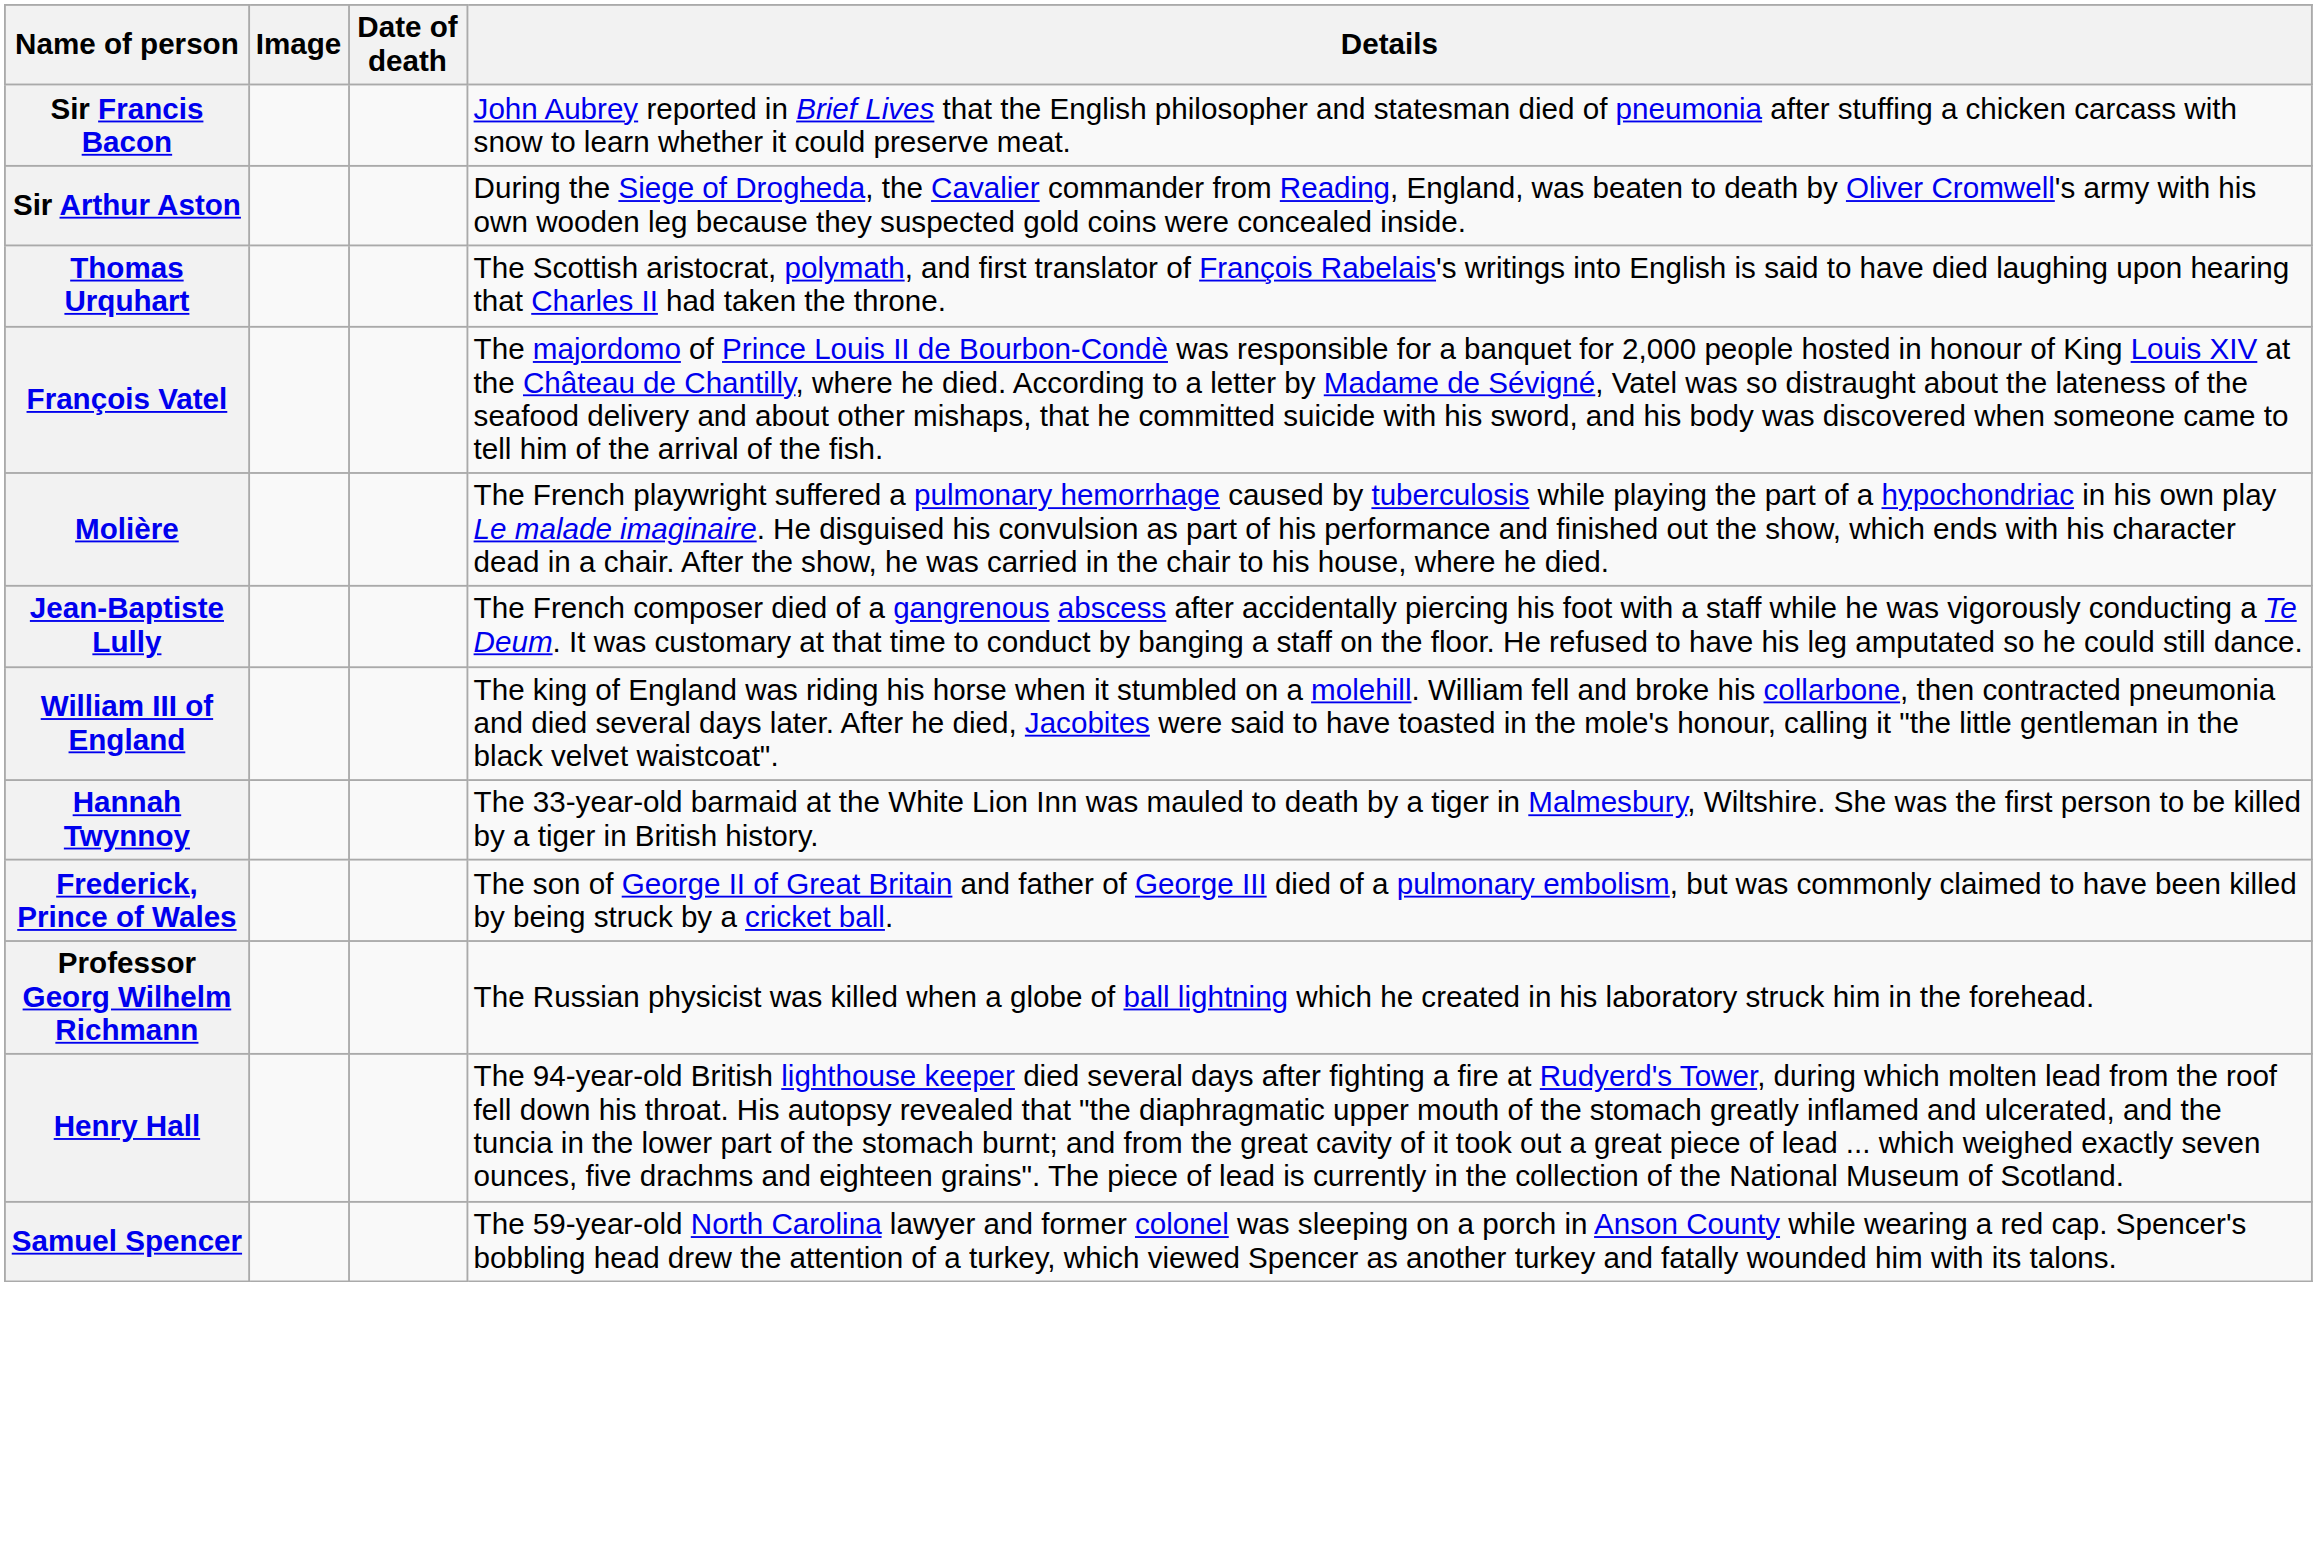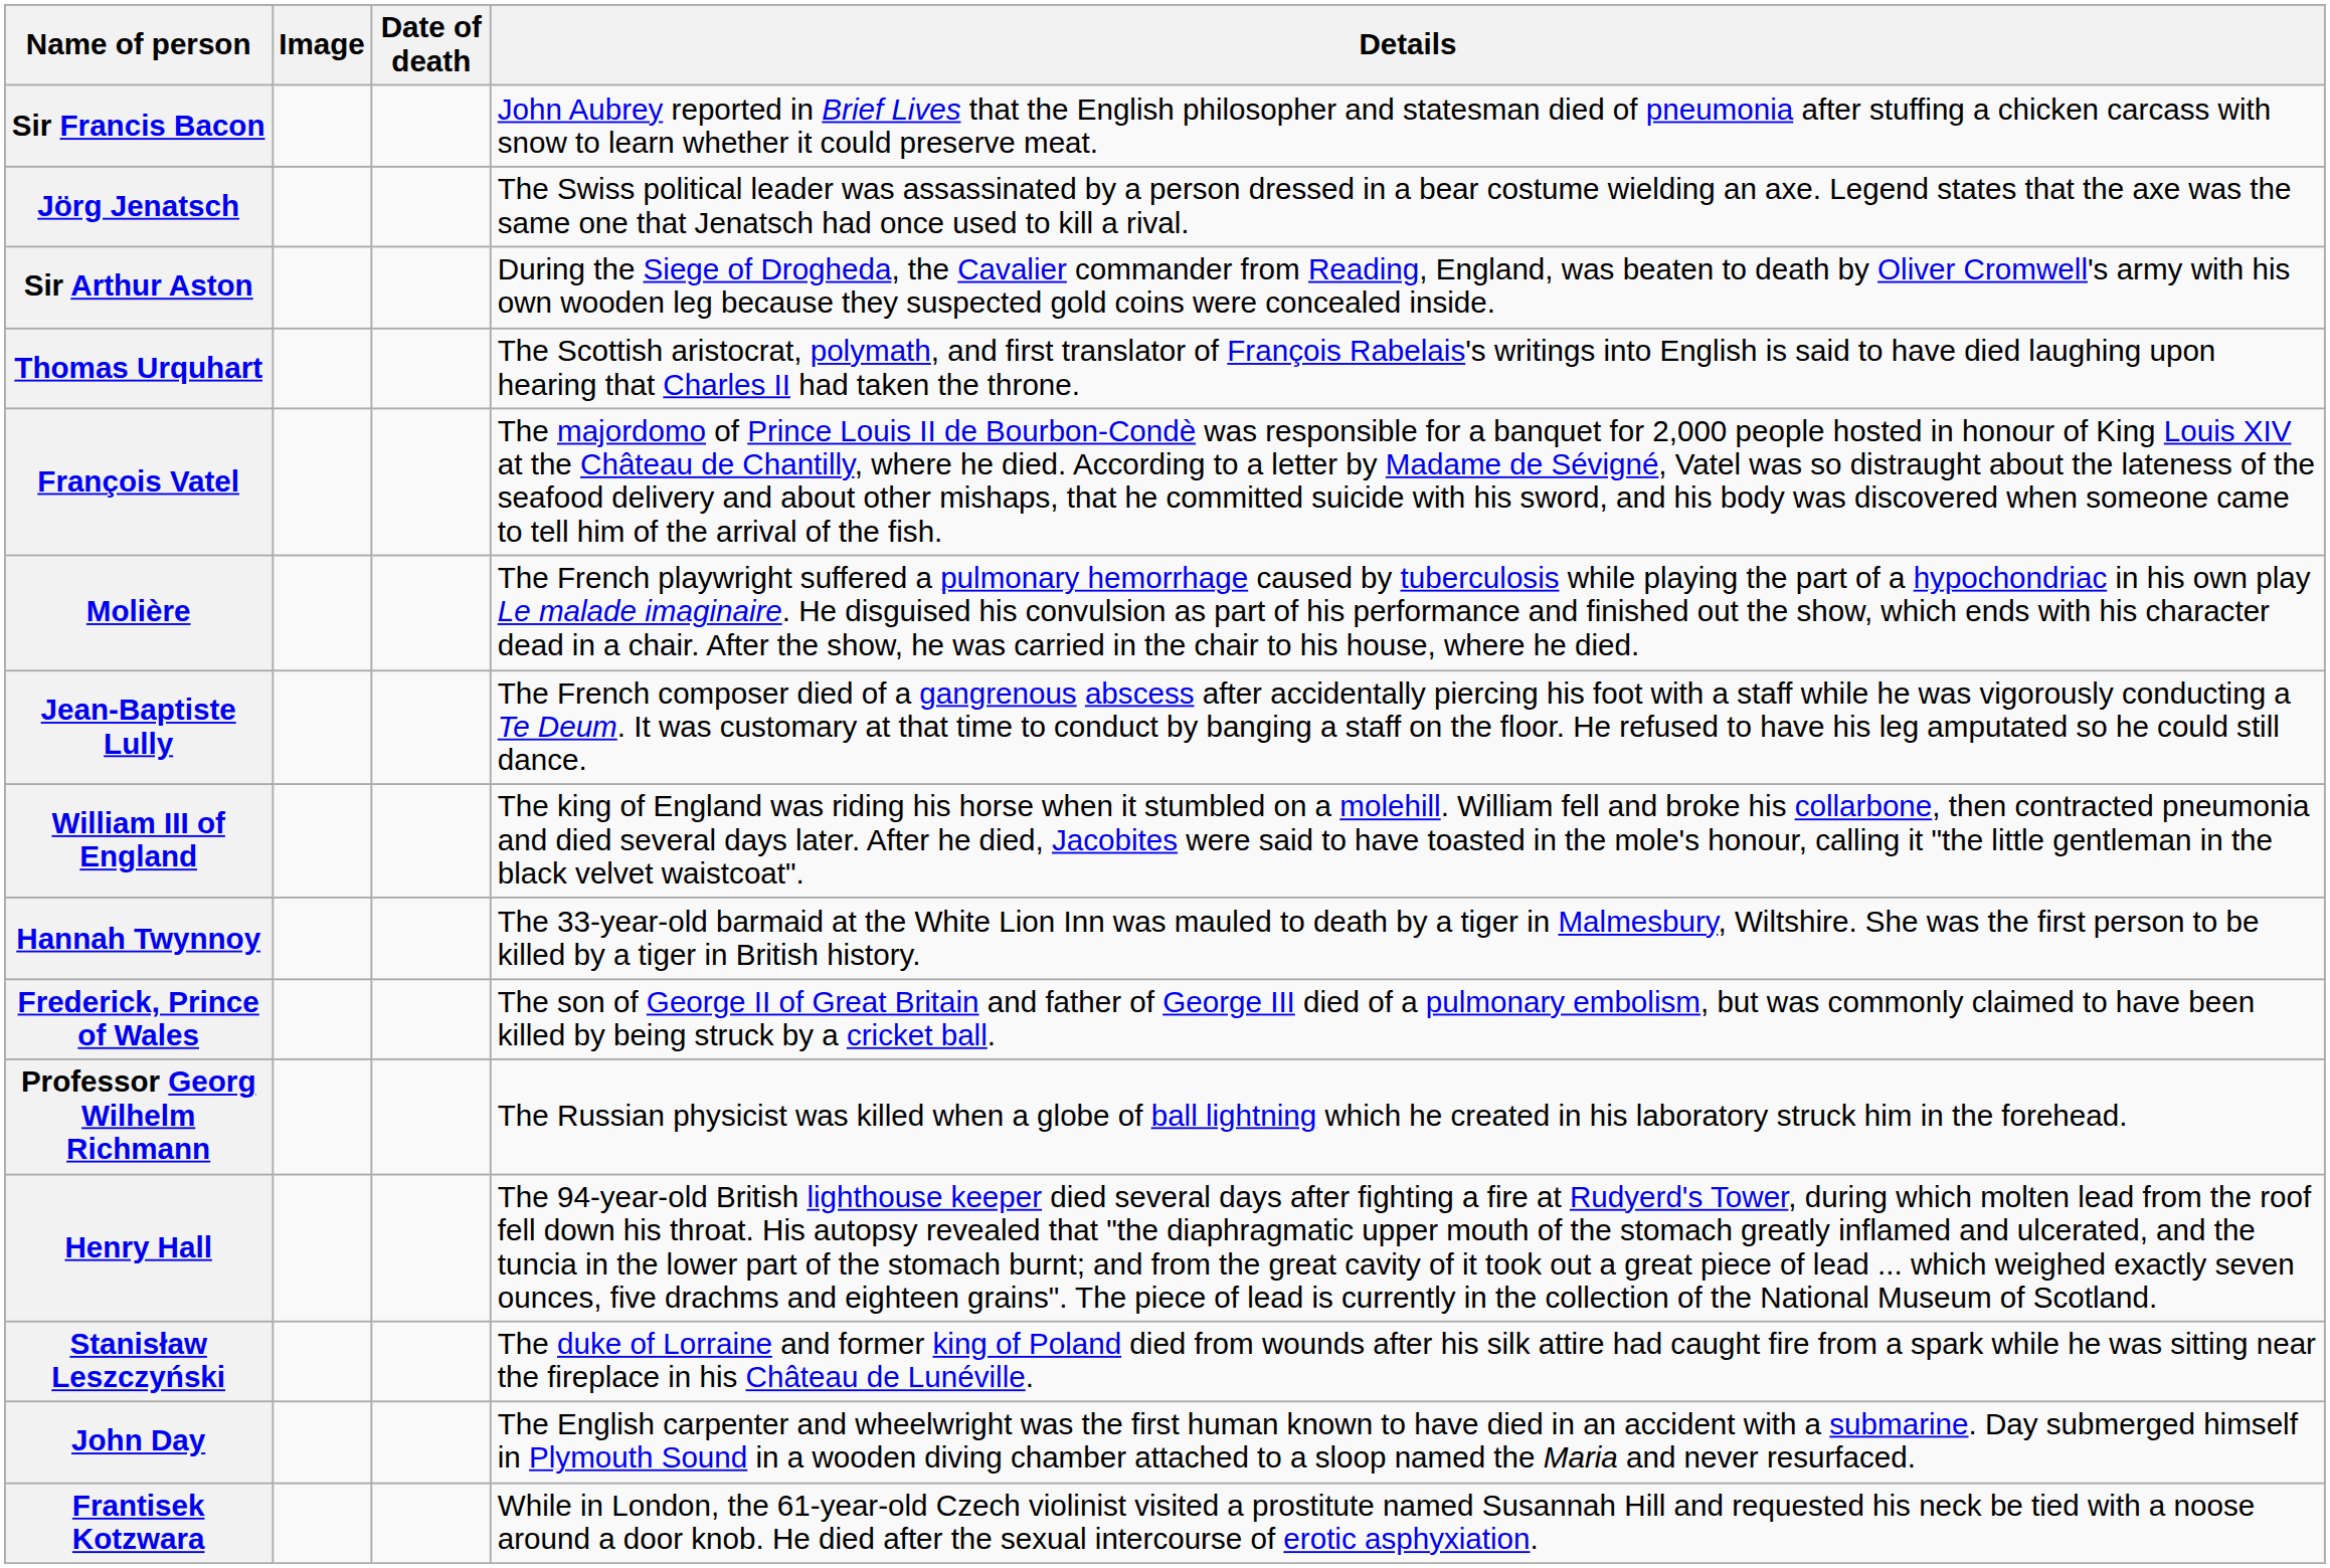+ row: Jörg Jenatsch | The Swiss political leader was assassinated by a person dressed in a bear costume wielding an axe. Legend states that the axe was the same one that Jenatsch had once used to kill a rival.
+ row: Stanisław Leszczyński | The duke of Lorraine and former king of Poland died from wounds after his silk attire had caught fire from a spark while he was sitting near the fireplace in his Château de Lunéville.
+ row: John Day | The English carpenter and wheelwright was the first human known to have died in an accident with a submarine. Day submerged himself in Plymouth Sound in a wooden diving chamber attached to a sloop named the Maria and never resurfaced.
+ row: Frantisek Kotzwara | While in London, the 61-year-old Czech violinist visited a prostitute named Susannah Hill and requested his neck be tied with a noose around a door knob. He died after the sexual intercourse of erotic asphyxiation.
- row: Samuel Spencer | The 59-year-old North Carolina lawyer and former colonel was sleeping on a porch in Anson County while wearing a red cap. Spencer's bobbling head drew the attention of a turkey, which viewed Spencer as another turkey and fatally wounded him with its talons.
